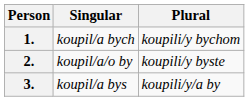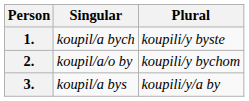1. | Plural: koupili/y bychom -> koupili/y byste
2. | Plural: koupili/y byste -> koupili/y bychom
